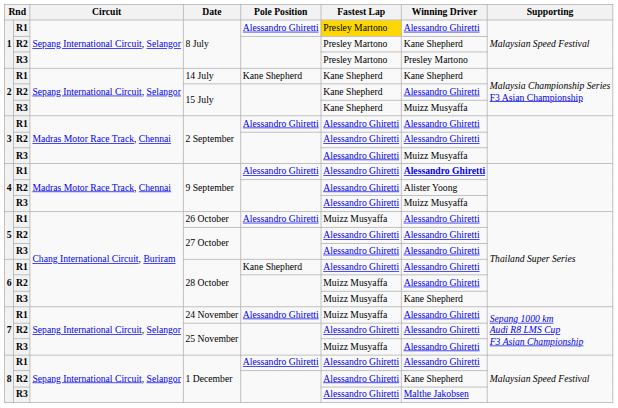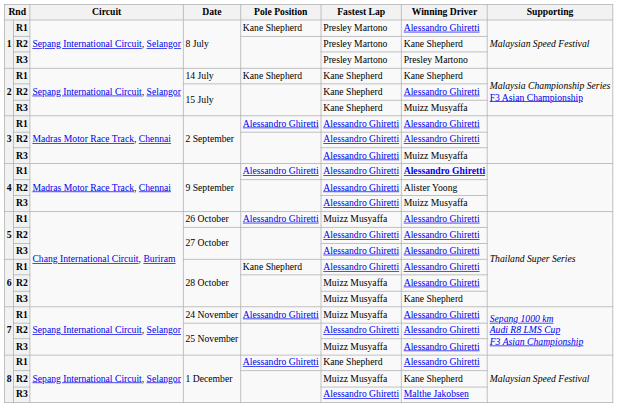R1 / 8 July | Pole Position: Alessandro Ghiretti -> Kane Shepherd
R1 / 8 July | Fastest Lap: gold background -> no background
R1 / 1 December | Fastest Lap: Alessandro Ghiretti -> Kane Shepherd
R2 / 1 December | Fastest Lap: Alessandro Ghiretti -> Muizz Musyaffa
